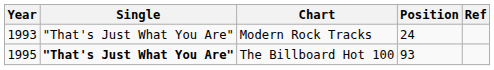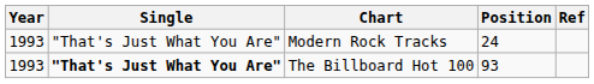The Billboard Hot 100 | Year: 1995 -> 1993
